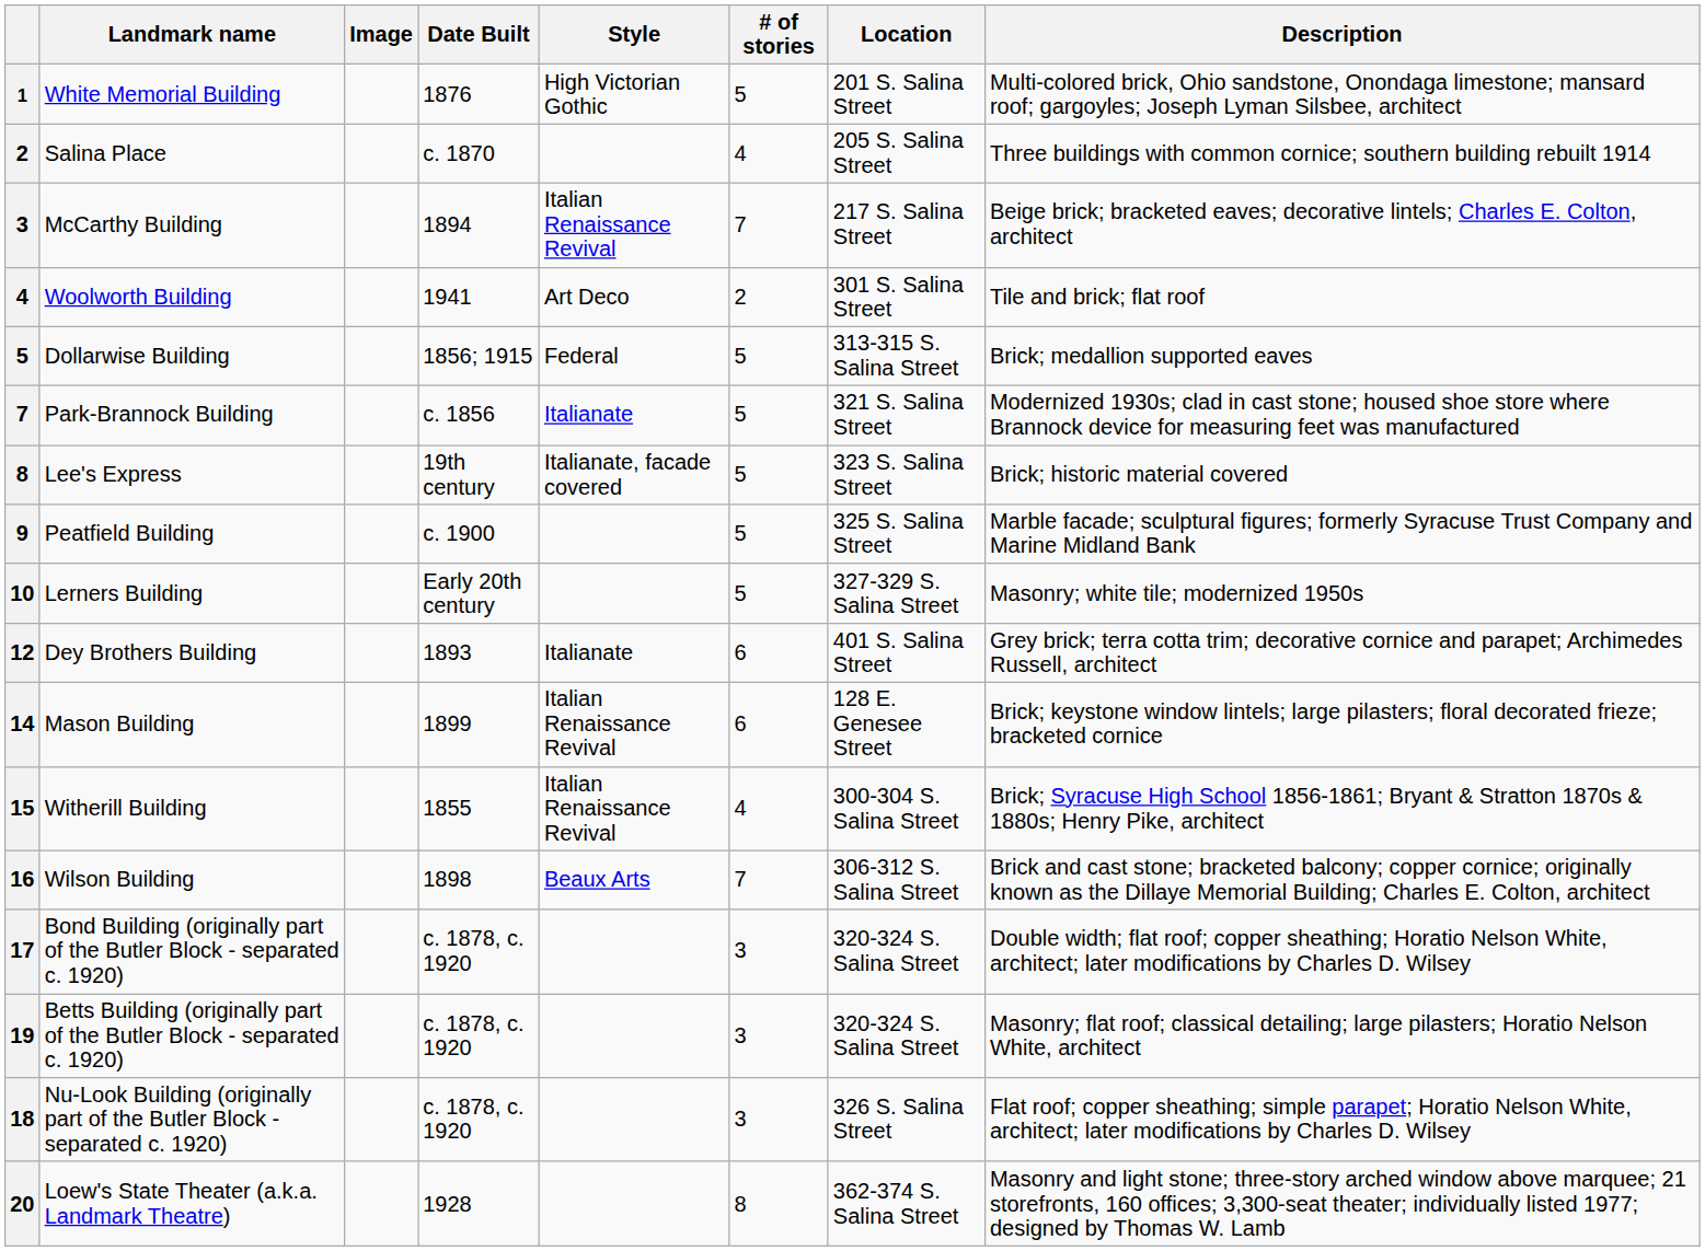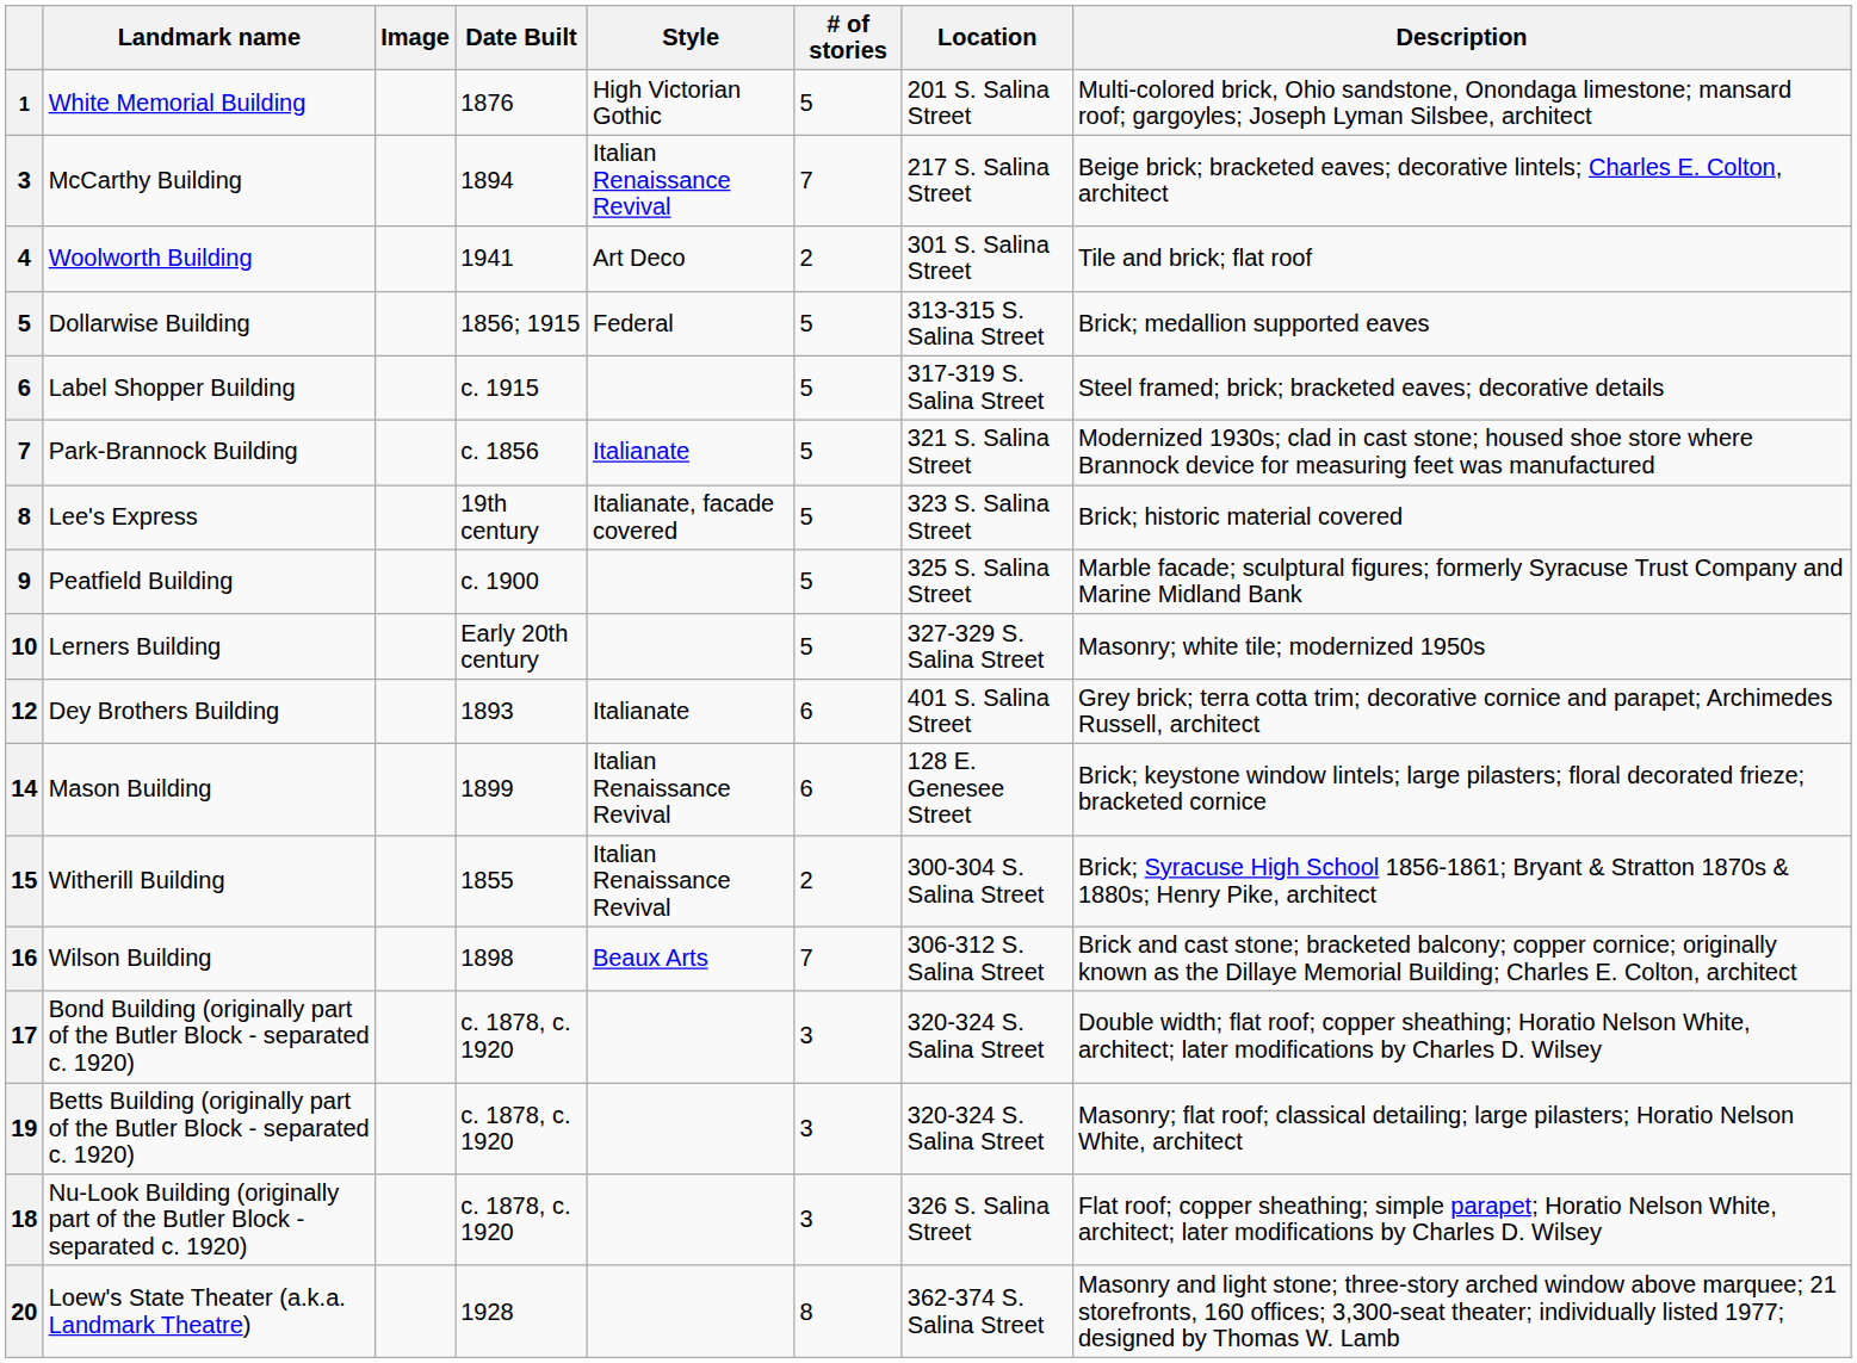- row: 2 | Salina Place | c. 1870 | 4 | 205 S. Salina Street | Three buildings with common cornice; southern building rebuilt 1914
+ row: 6 | Label Shopper Building | c. 1915 | 5 | 317-319 S. Salina Street | Steel framed; brick; bracketed eaves; decorative details
Witherill Building | # of stories: 4 -> 2
